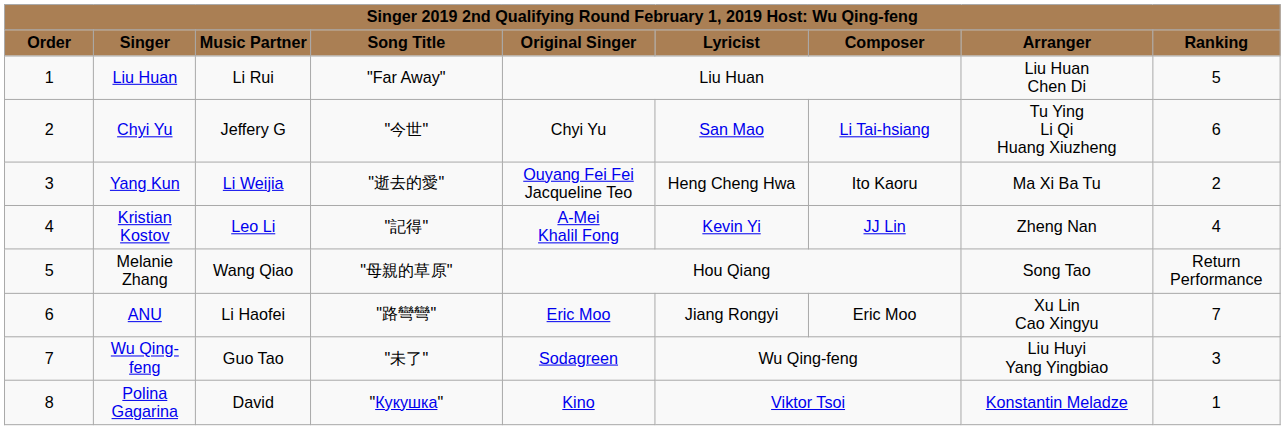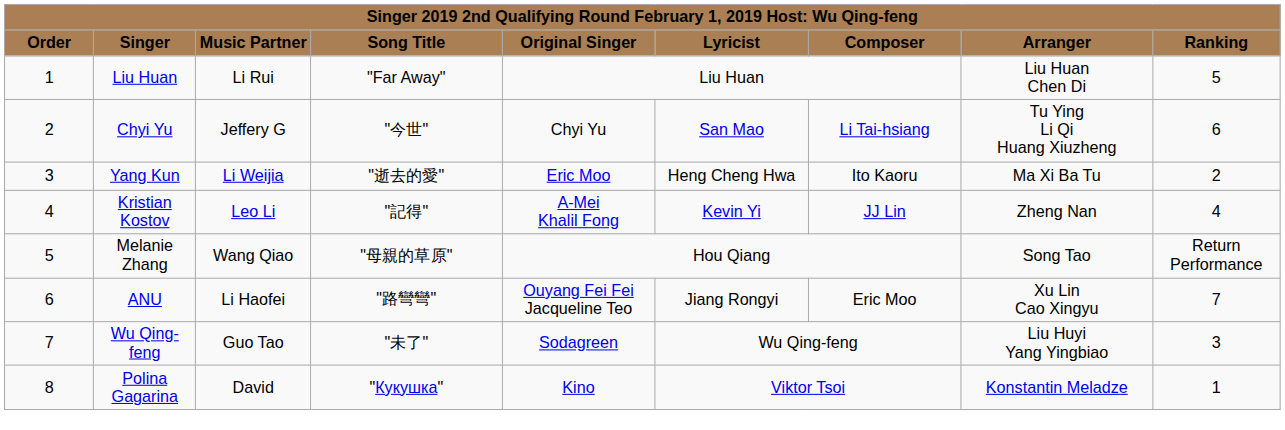Yang Kun | column 5: Ouyang Fei Fei Jacqueline Teo -> Eric Moo
ANU | column 5: Eric Moo -> Ouyang Fei Fei Jacqueline Teo
